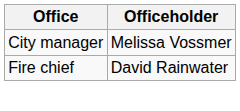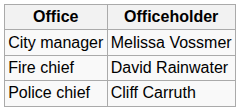+ row: Police chief | Cliff Carruth
